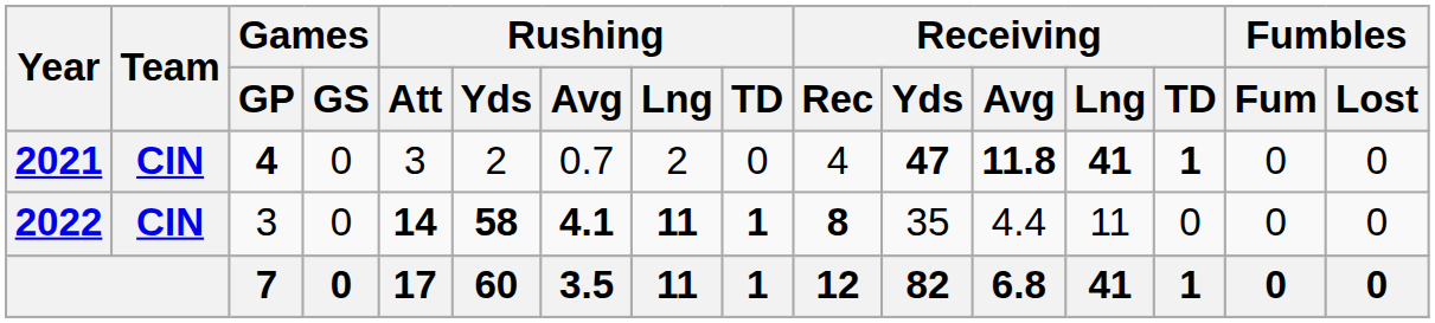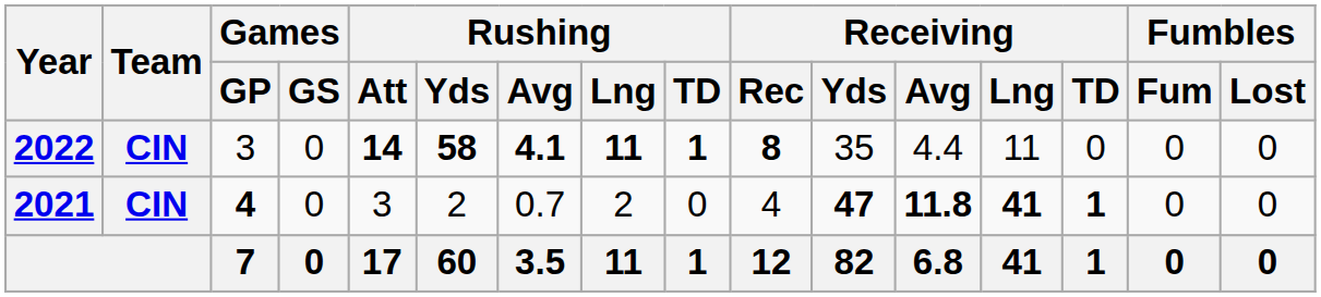rows swapped: 2021 <-> 2022
